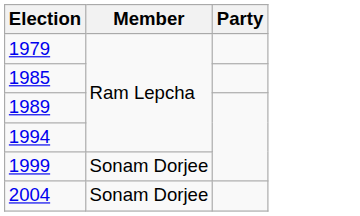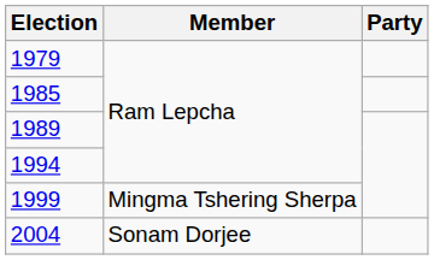1999 | Member: Sonam Dorjee -> Mingma Tshering Sherpa
